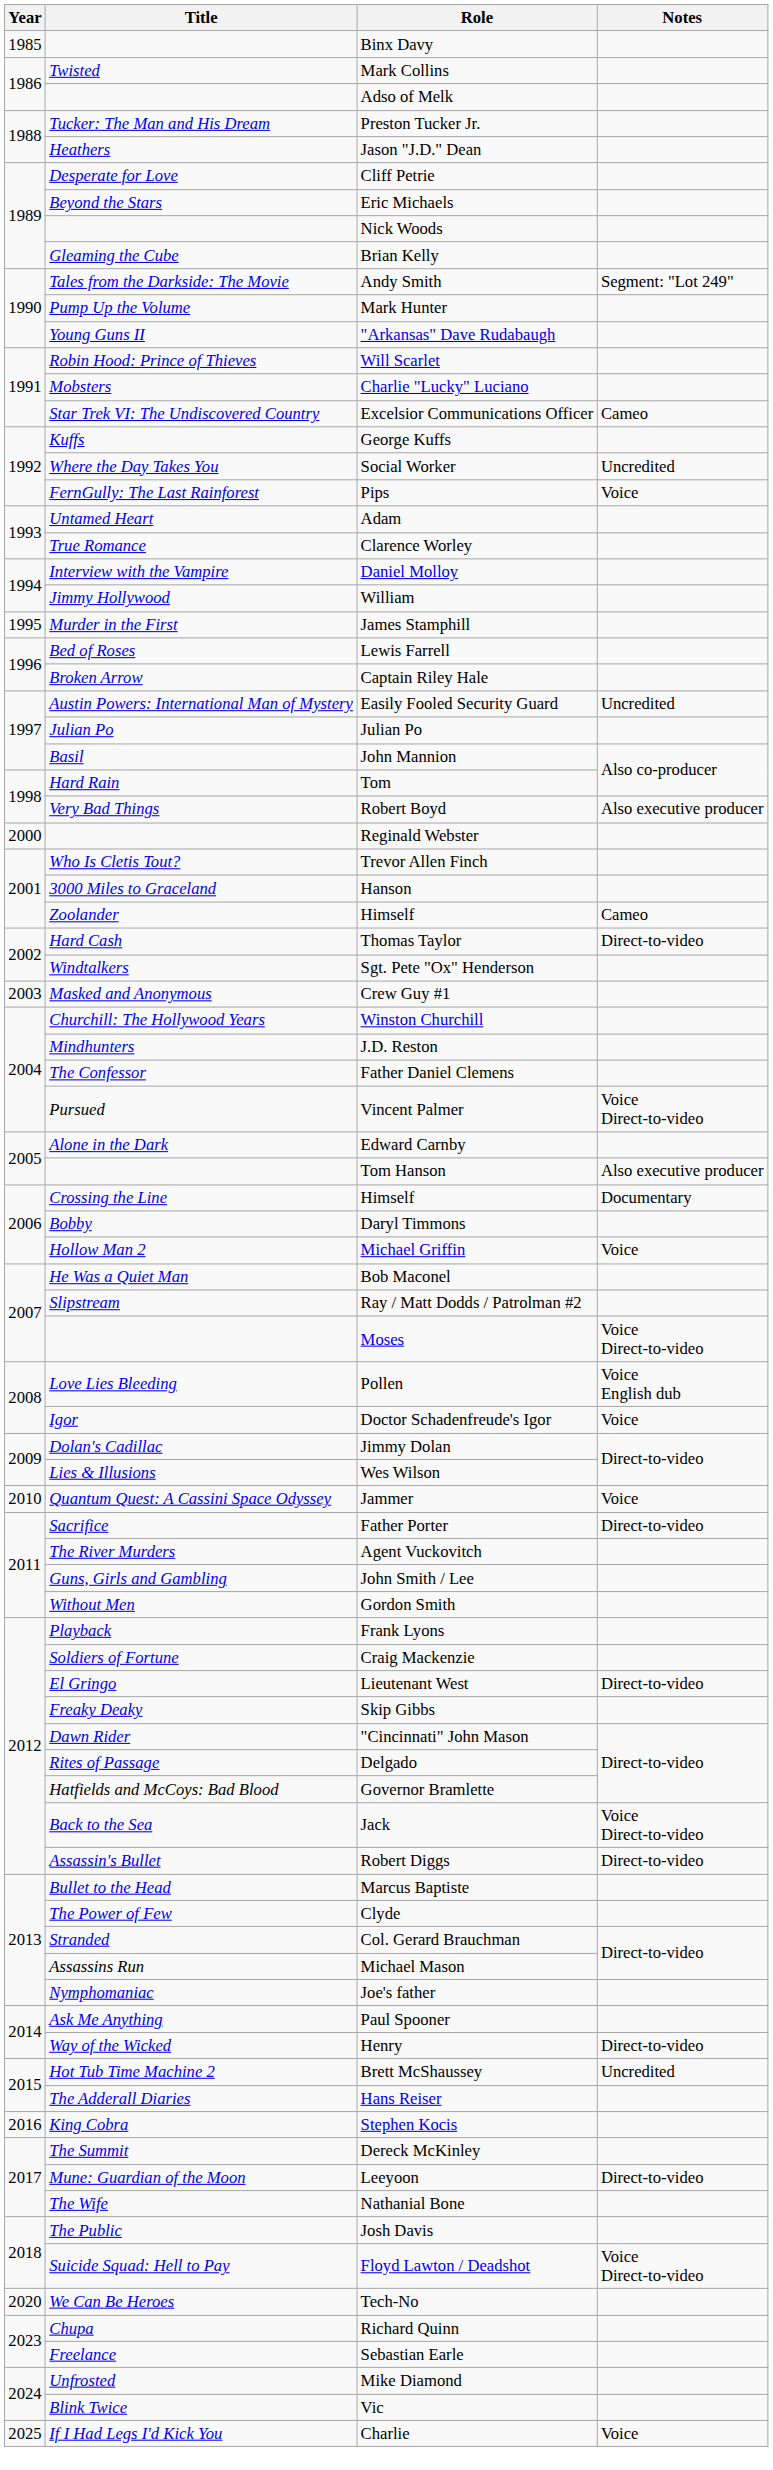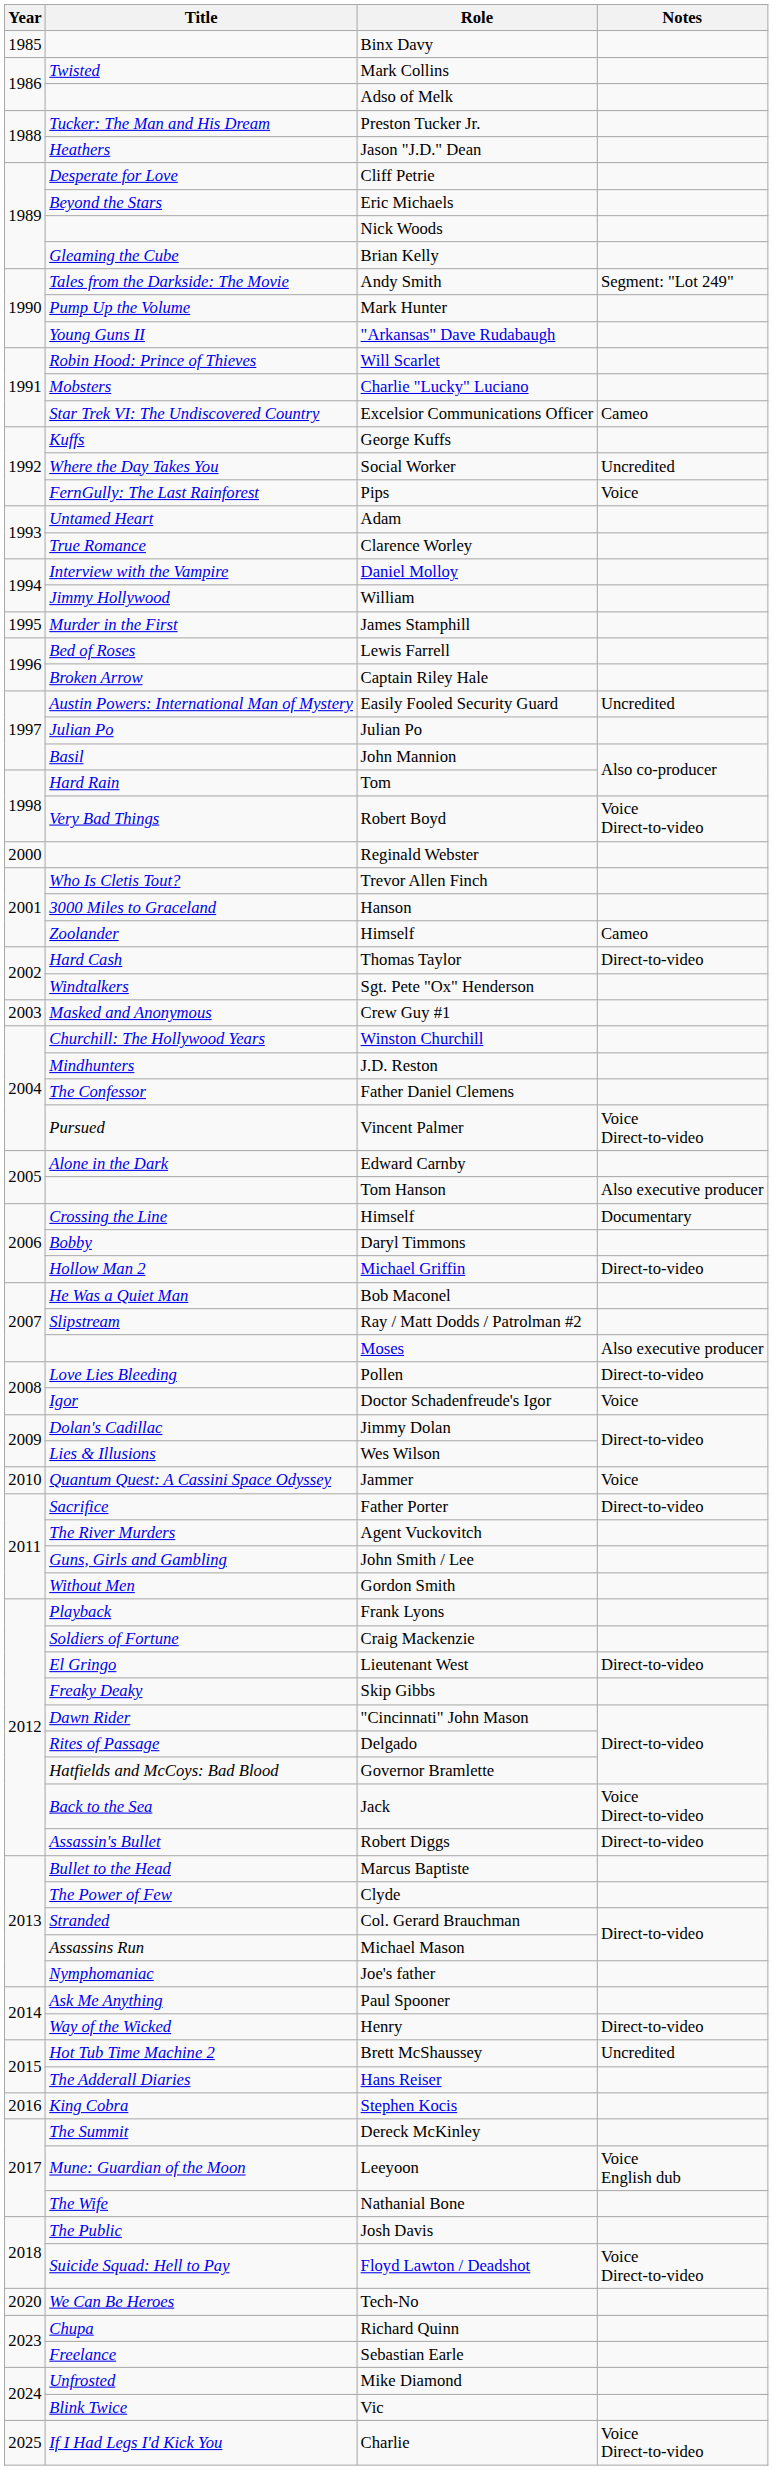Robert Boyd | Notes: Also executive producer -> Voice Direct-to-video
Michael Griffin | Notes: Voice -> Direct-to-video
Moses | Notes: Voice Direct-to-video -> Also executive producer
Pollen | Notes: Voice English dub -> Direct-to-video
Leeyoon | Notes: Direct-to-video -> Voice English dub
Charlie | Notes: Voice -> Voice Direct-to-video
